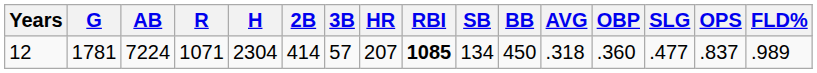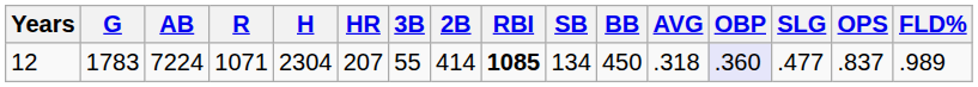columns swapped: 2B <-> HR
12 | G: 1781 -> 1783
12 | 3B: 57 -> 55
12 | OBP: no background -> lavender background
